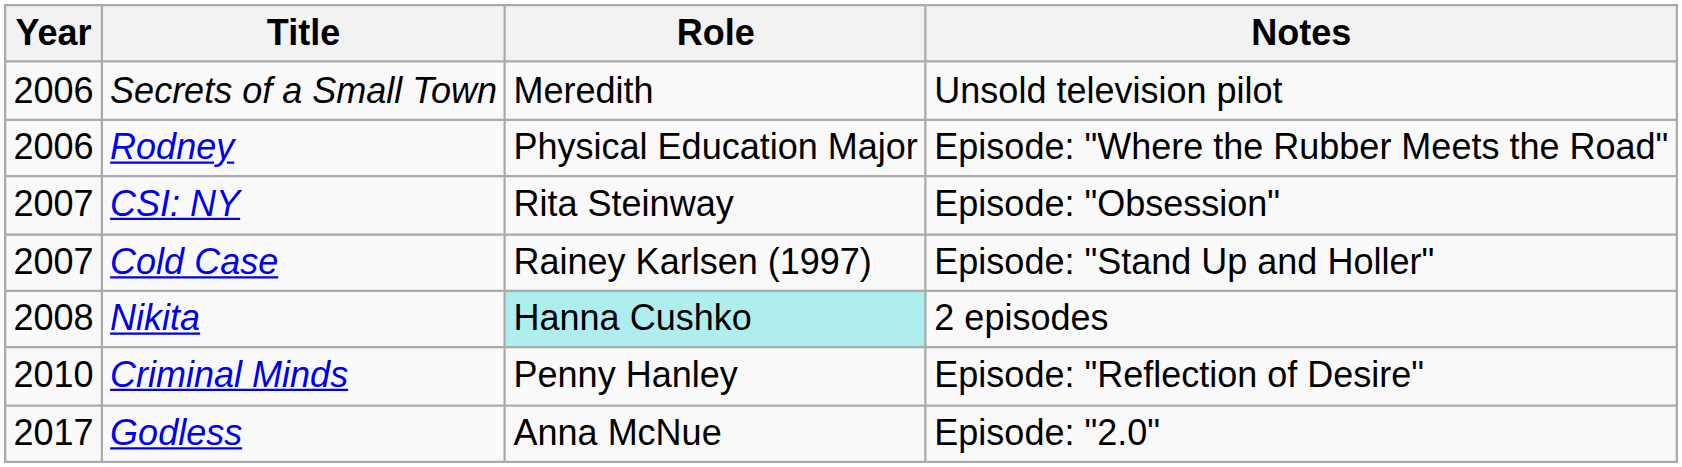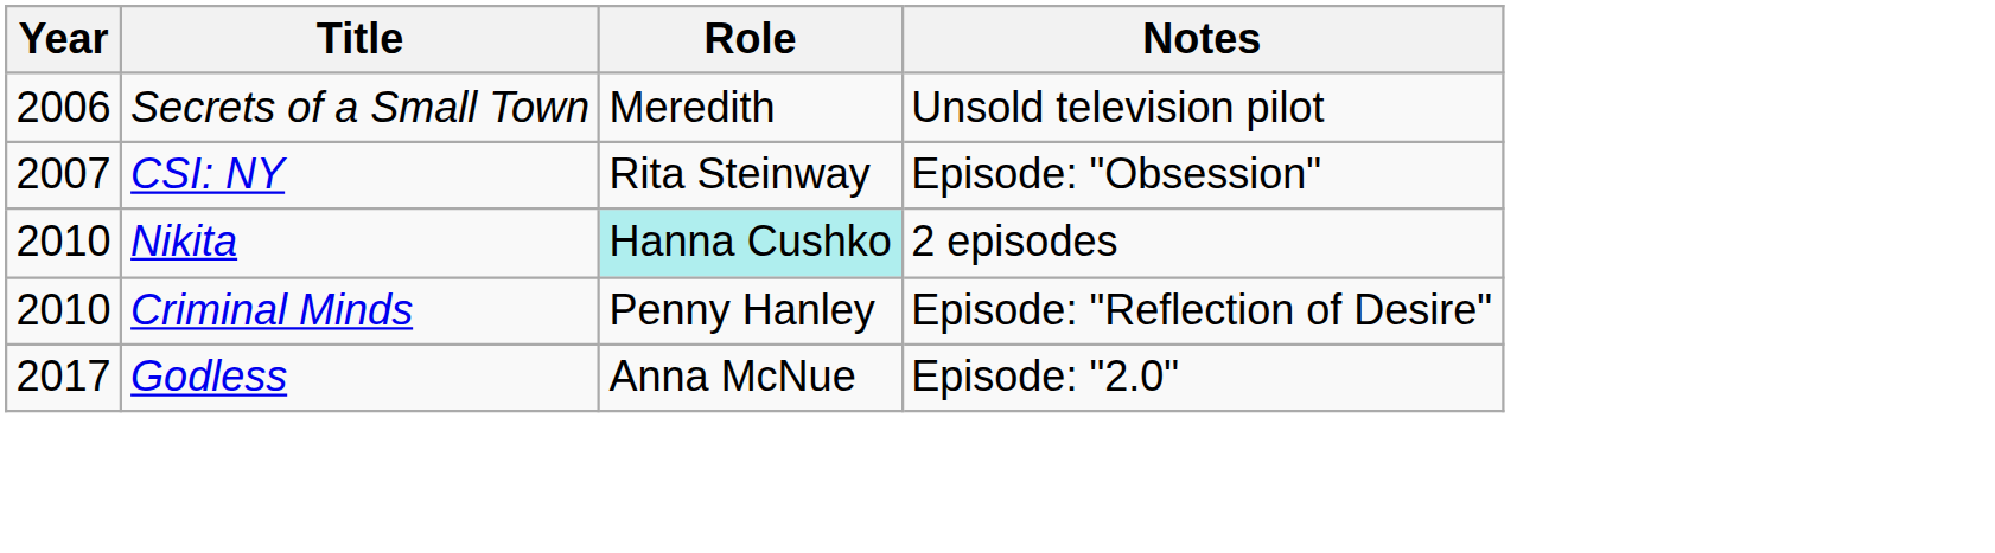- row: 2006 | Rodney | Physical Education Major | Episode: "Where the Rubber Meets the Road"
- row: 2007 | Cold Case | Rainey Karlsen (1997) | Episode: "Stand Up and Holler"
Nikita | Year: 2008 -> 2010
